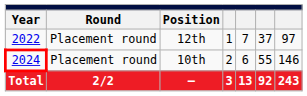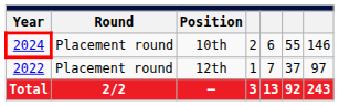rows swapped: 12th <-> 10th
